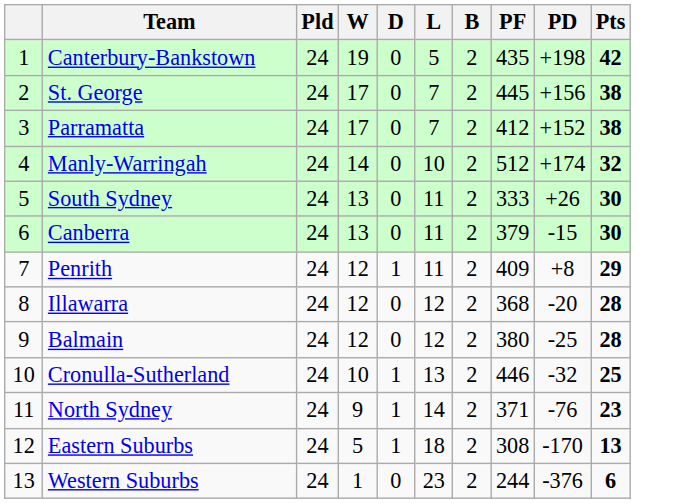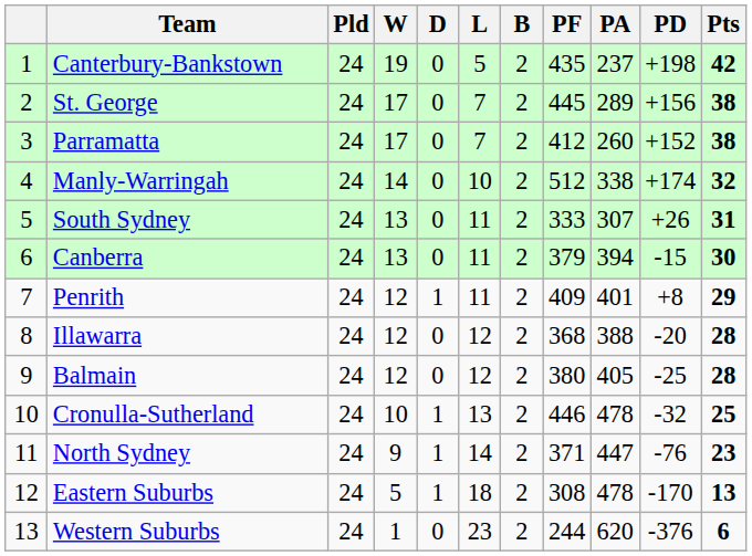+ column: PA | 237 | 289 | 260 | 338 | 307 | 394 | 401 | 388 | 405 | 478 | 447 | 478 | 620
South Sydney | Pts: 30 -> 31
